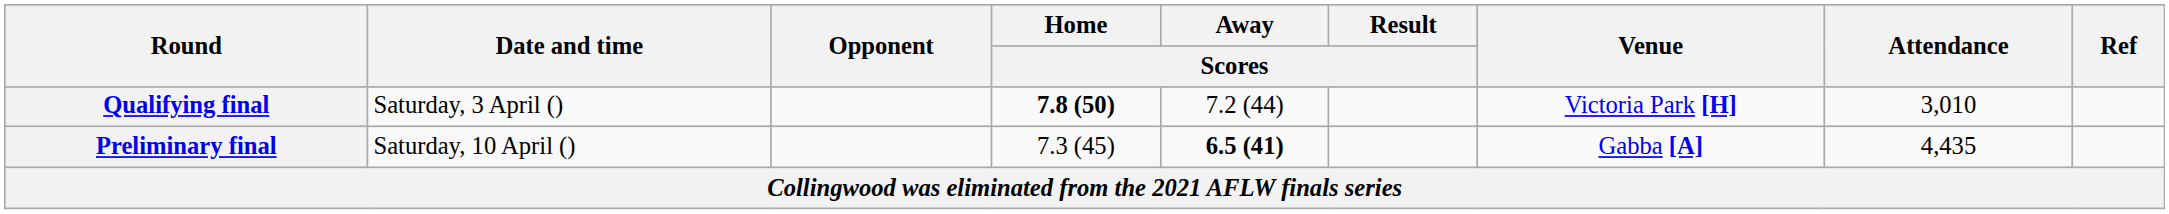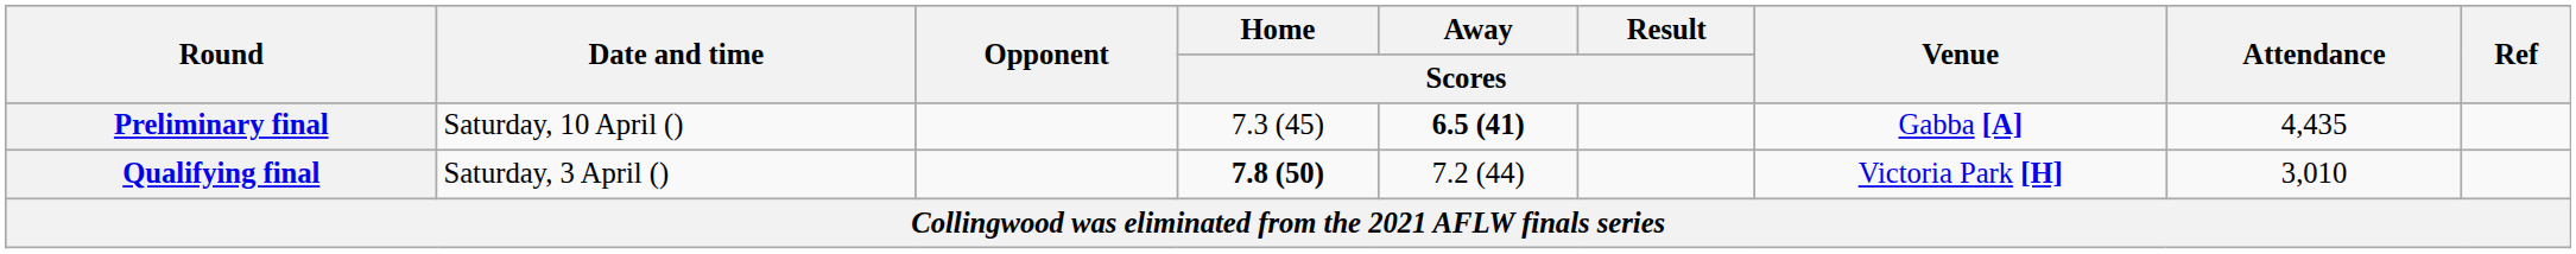rows swapped: Qualifying final <-> Preliminary final
